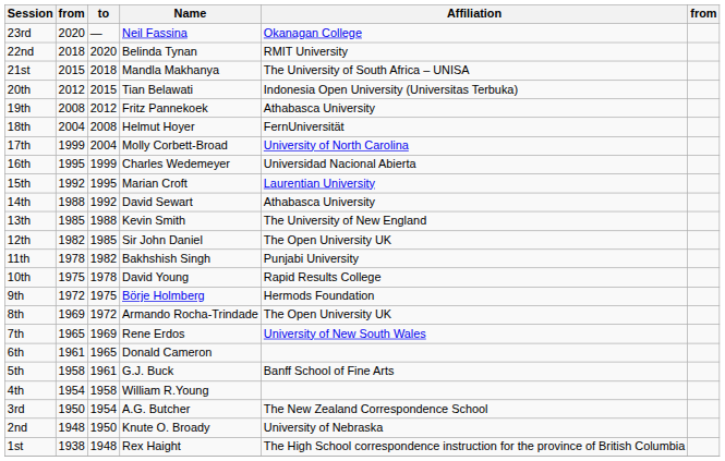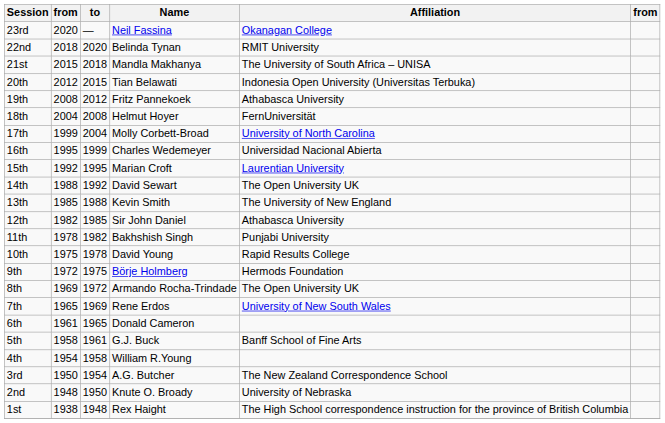14th | Affiliation: Athabasca University -> The Open University UK
12th | Affiliation: The Open University UK -> Athabasca University
